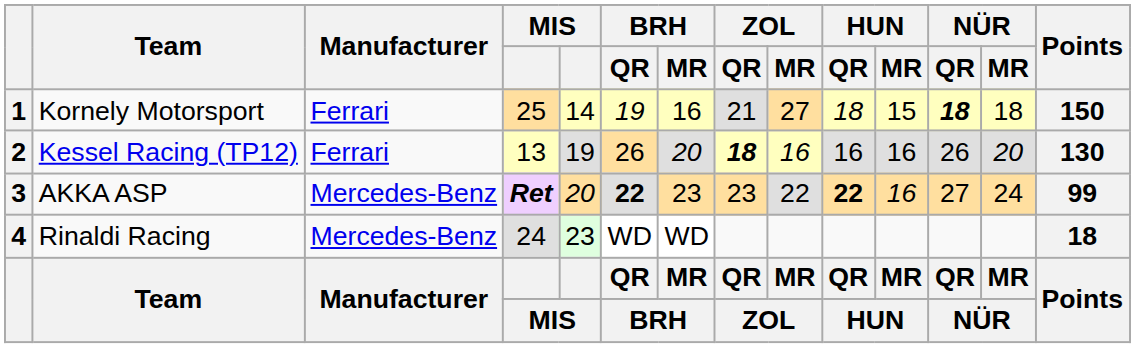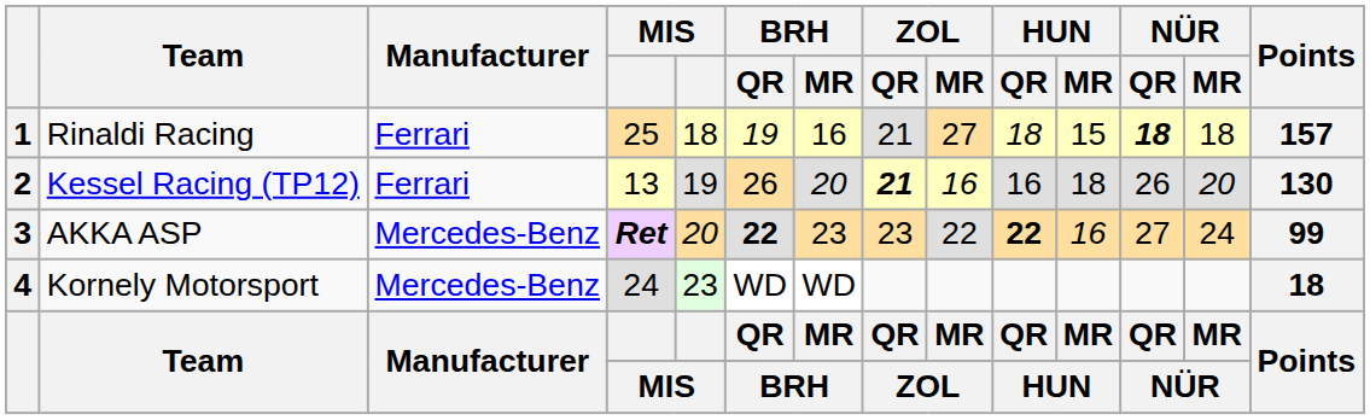1 | Team: Kornely Motorsport -> Rinaldi Racing
1 | column 5: 14 -> 18
1 | Points: 150 -> 157
2 | ZOL / QR: 18 -> 21
2 | HUN / MR: 16 -> 18
4 | Team: Rinaldi Racing -> Kornely Motorsport
